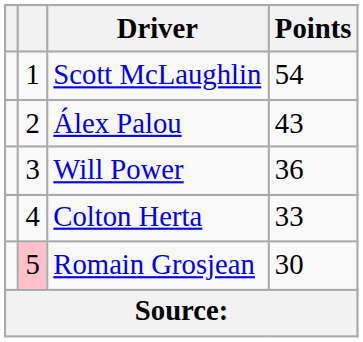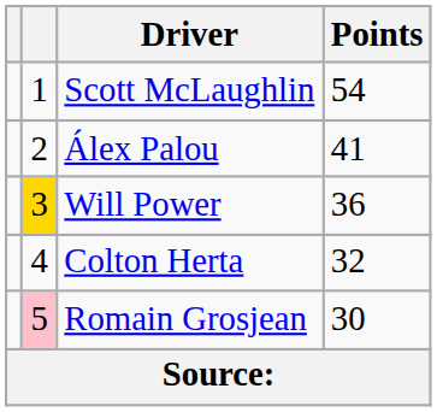Álex Palou | Points: 43 -> 41
Will Power | column 2: no background -> gold background
Colton Herta | Points: 33 -> 32
